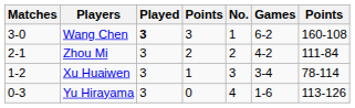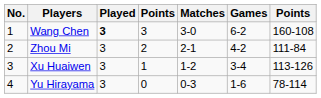columns swapped: No. <-> Matches
Xu Huaiwen | column 7: 78-114 -> 113-126
Yu Hirayama | column 7: 113-126 -> 78-114
